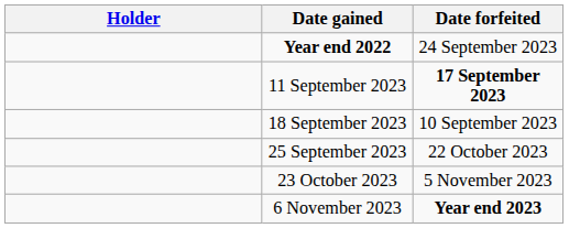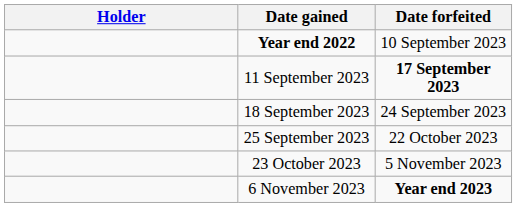Year end 2022 | Date forfeited: 24 September 2023 -> 10 September 2023
18 September 2023 | Date forfeited: 10 September 2023 -> 24 September 2023
